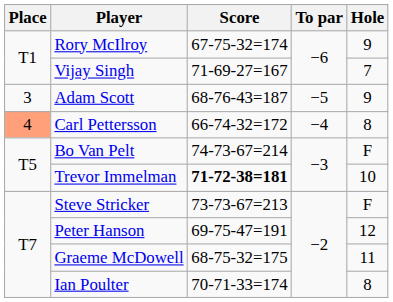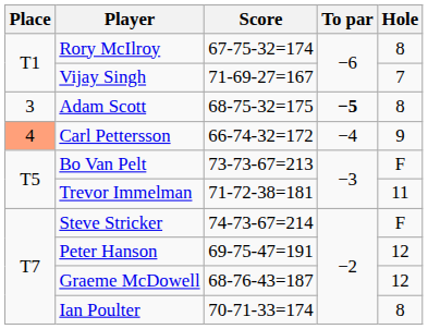Rory McIlroy | Hole: 9 -> 8
Adam Scott | Score: 68-76-43=187 -> 68-75-32=175
Adam Scott | To par: normal -> bold
Adam Scott | Hole: 9 -> 8
Carl Pettersson | Hole: 8 -> 9
Bo Van Pelt | Score: 74-73-67=214 -> 73-73-67=213
Trevor Immelman | Score: bold -> normal
Trevor Immelman | Hole: 10 -> 11
Steve Stricker | Score: 73-73-67=213 -> 74-73-67=214
Graeme McDowell | Score: 68-75-32=175 -> 68-76-43=187
Graeme McDowell | Hole: 11 -> 12
